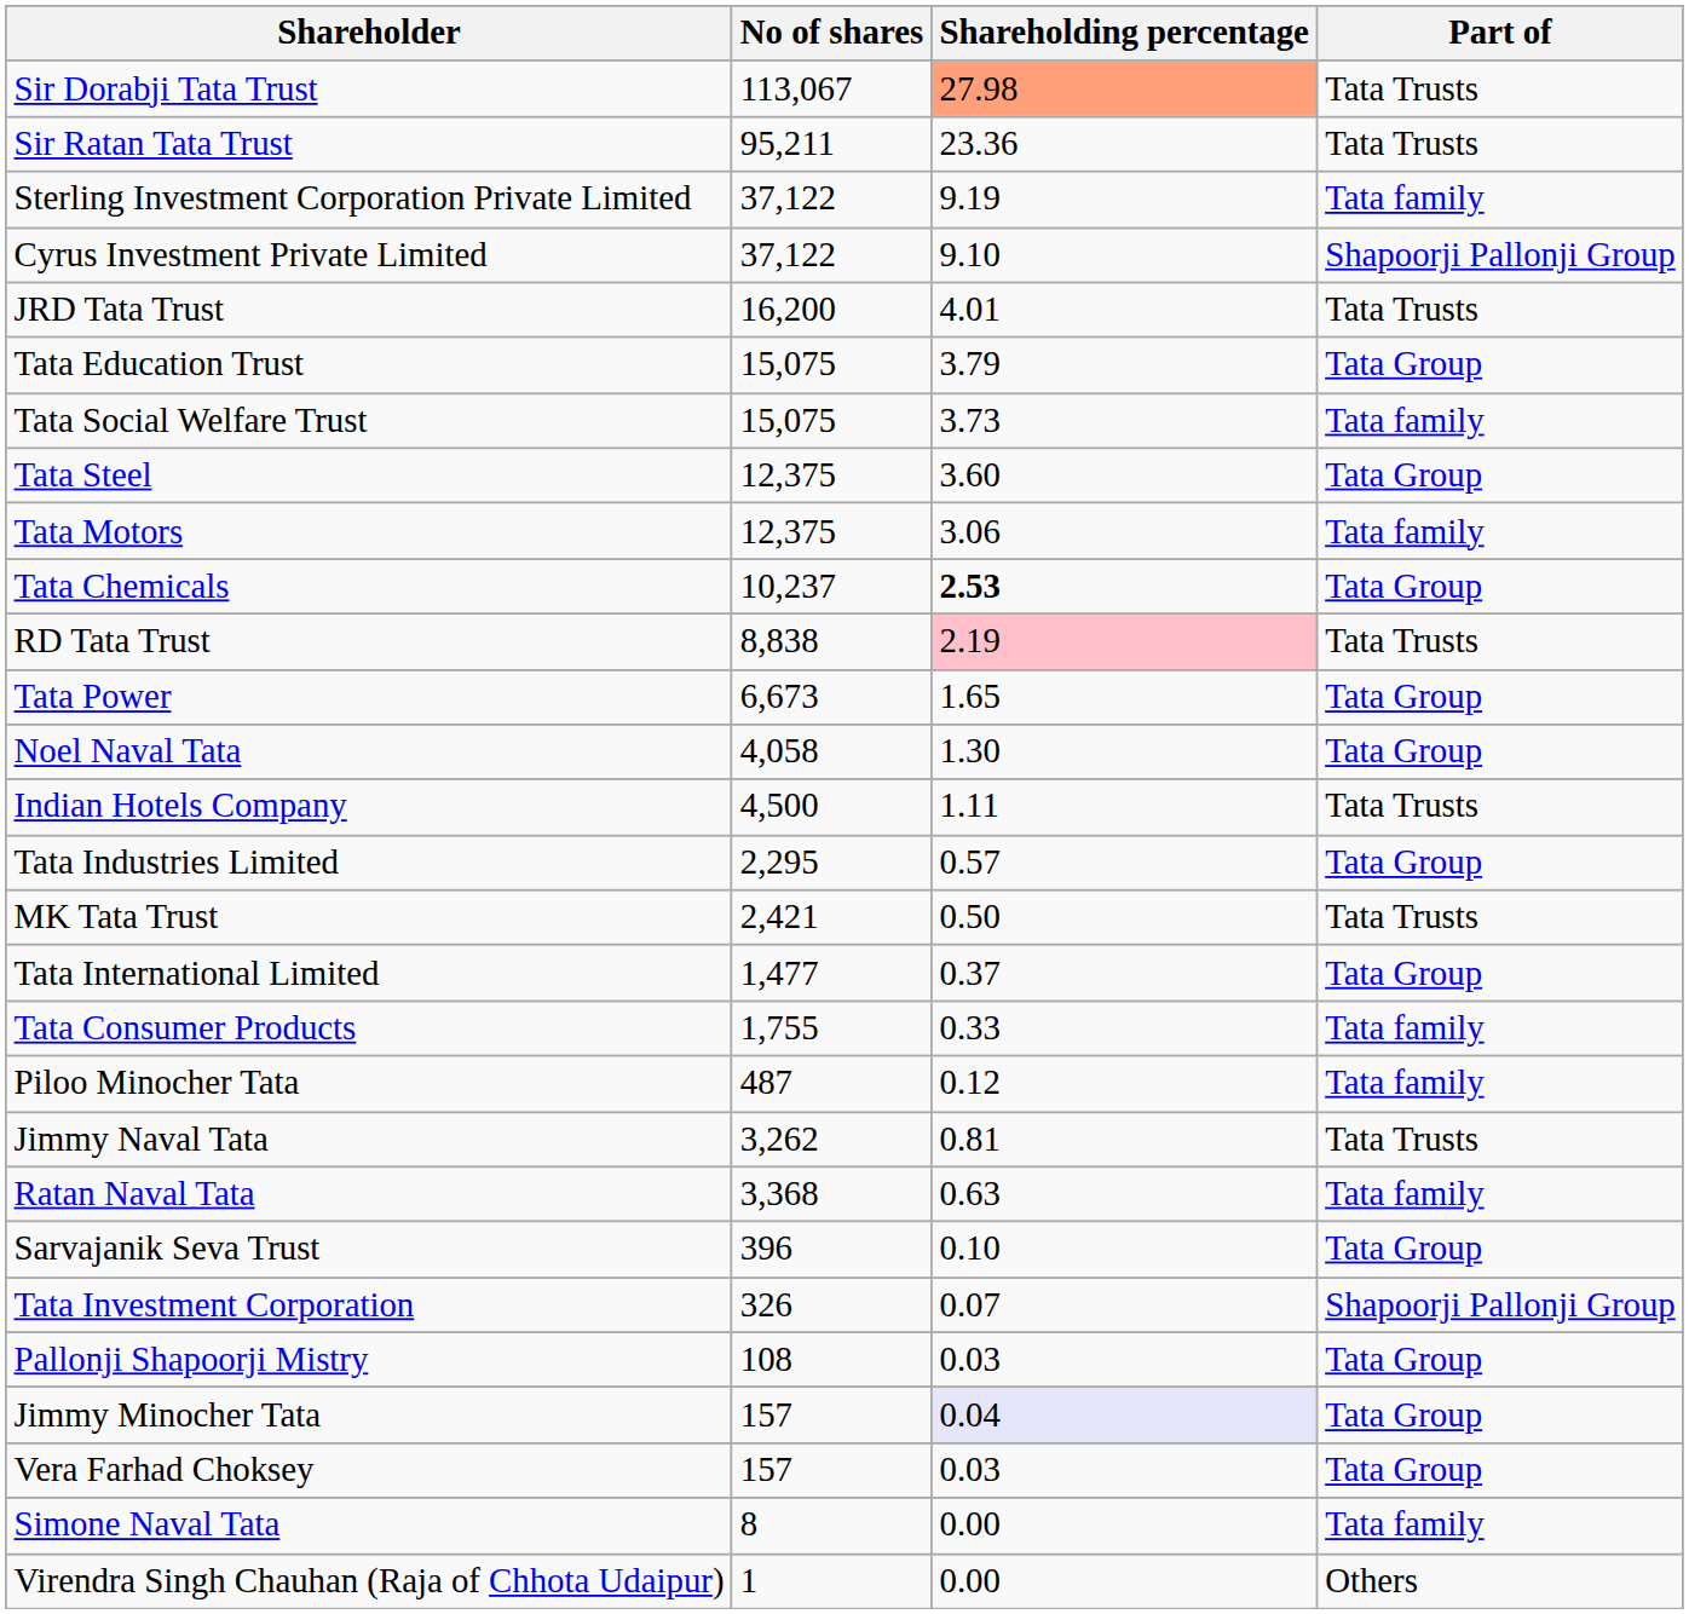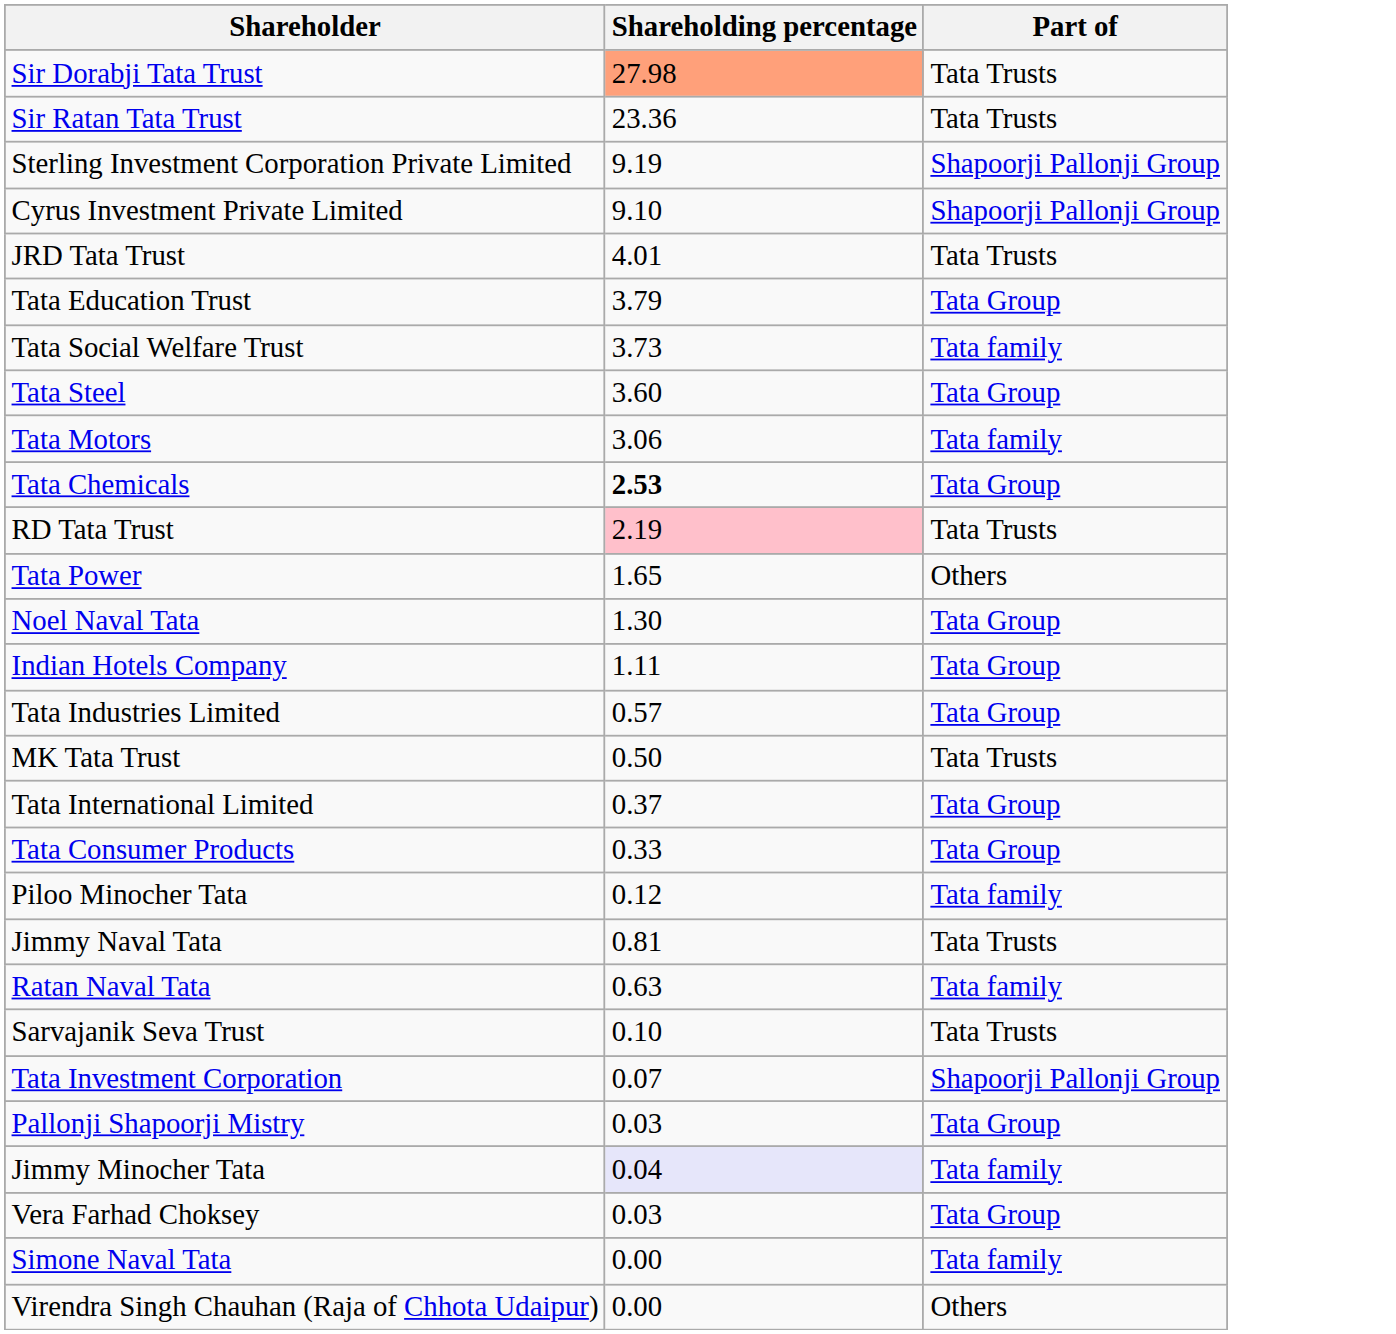- column: No of shares | 113,067 | 95,211 | 37,122 | 37,122 | 16,200 | 15,075 | 15,075 | 12,375 | 12,375 | 10,237 | 8,838 | 6,673 | 4,058 | 4,500 | 2,295 | 2,421 | 1,477 | 1,755 | 487 | 3,262 | 3,368 | 396 | 326 | 108 | 157 | 157 | 8 | 1
Sterling Investment Corporation Private Limited | Part of: Tata family -> Shapoorji Pallonji Group
Tata Power | Part of: Tata Group -> Others
Indian Hotels Company | Part of: Tata Trusts -> Tata Group
Tata Consumer Products | Part of: Tata family -> Tata Group
Sarvajanik Seva Trust | Part of: Tata Group -> Tata Trusts
Jimmy Minocher Tata | Part of: Tata Group -> Tata family
